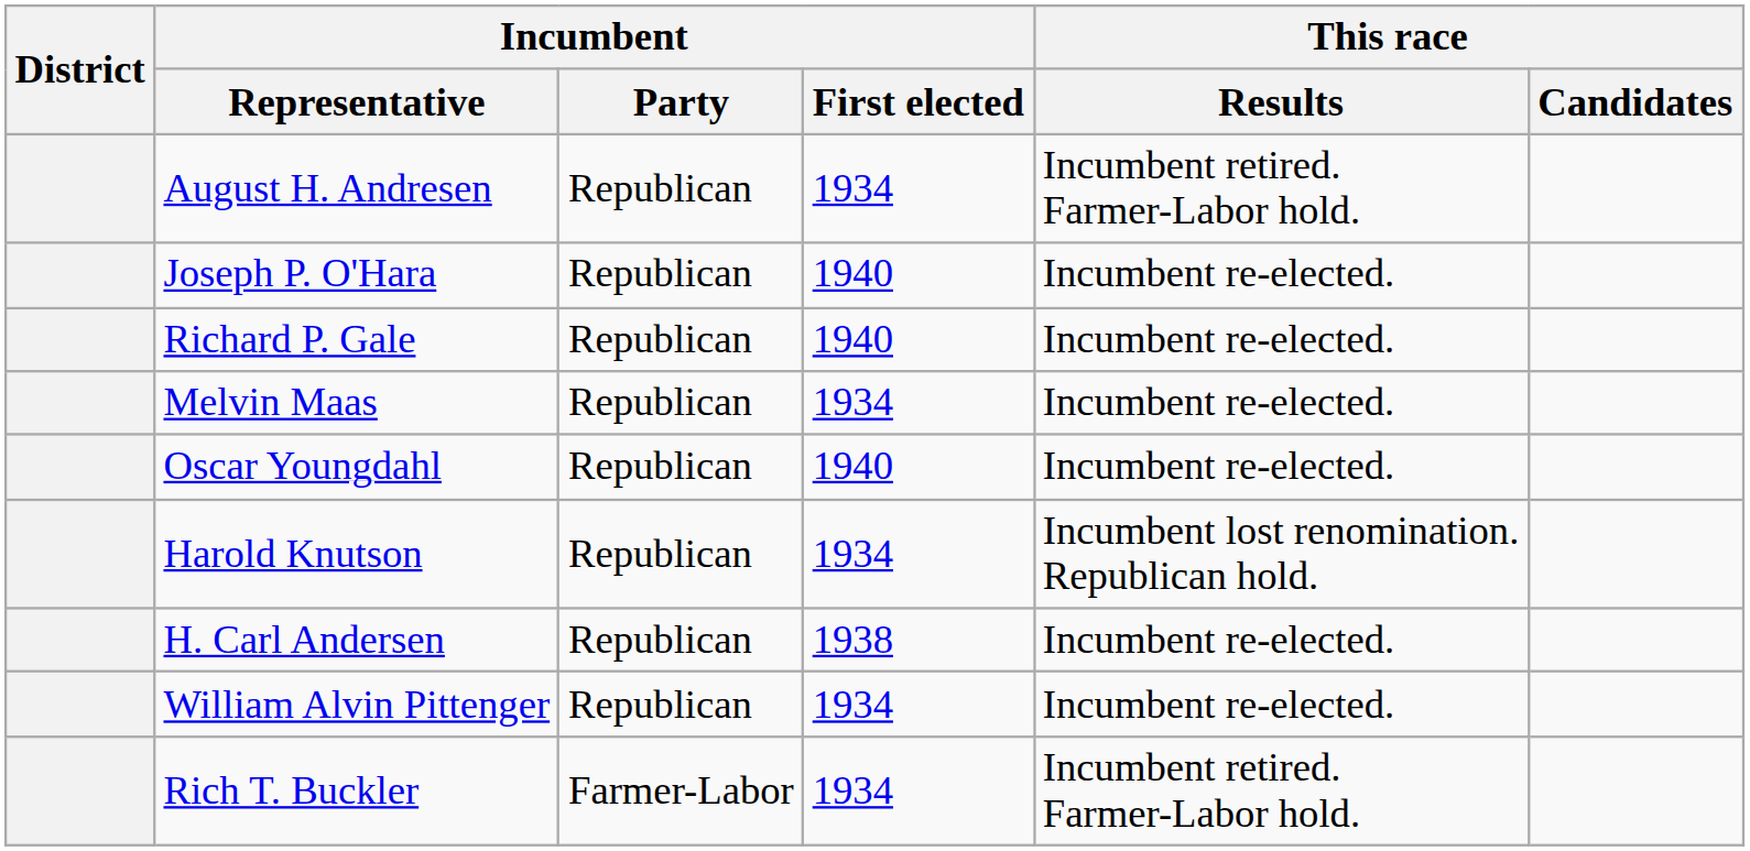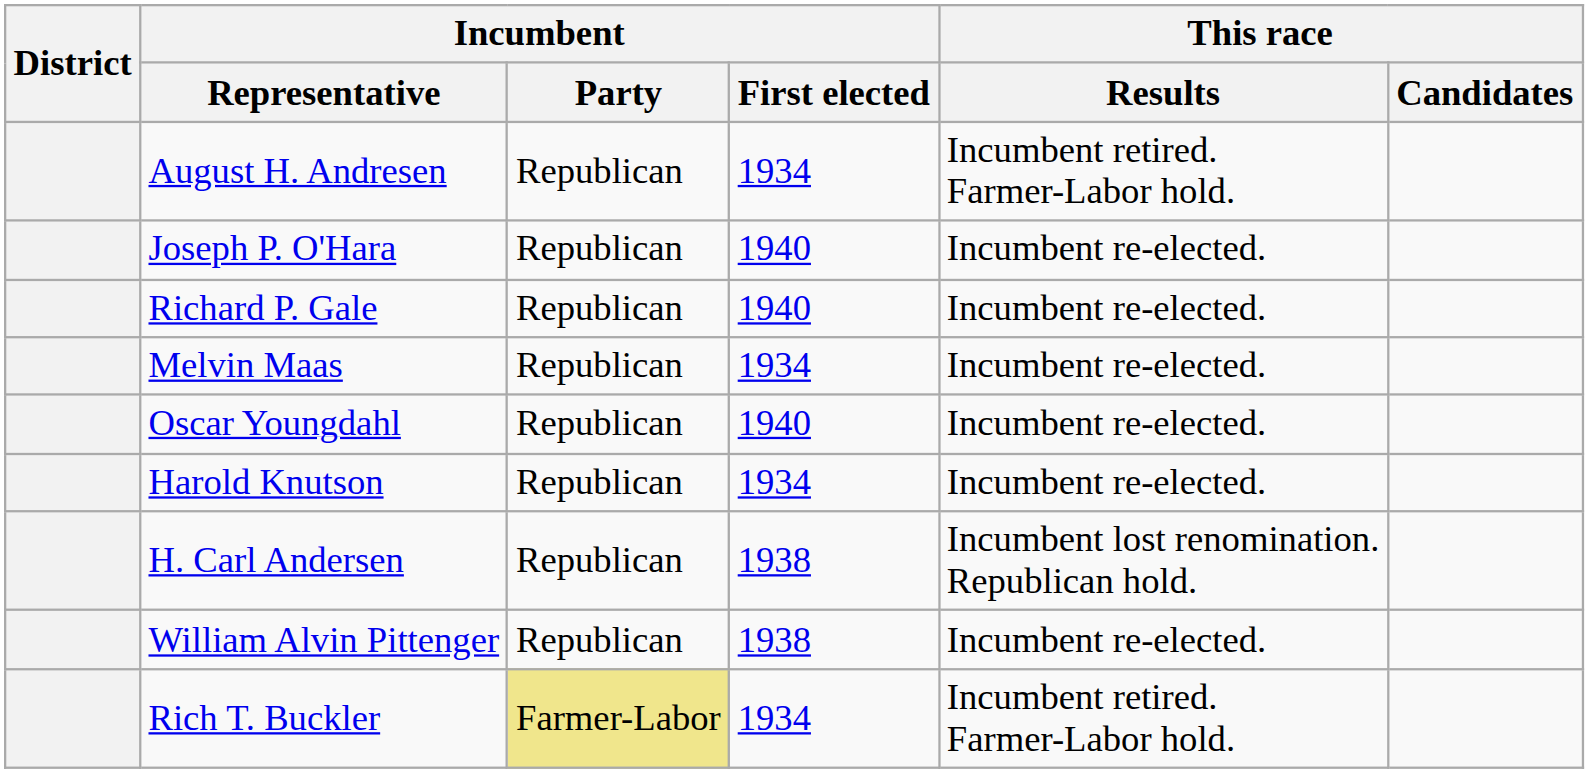Harold Knutson | This race / Results: Incumbent lost renomination. Republican hold. -> Incumbent re-elected.
H. Carl Andersen | This race / Results: Incumbent re-elected. -> Incumbent lost renomination. Republican hold.
William Alvin Pittenger | Incumbent / First elected: 1934 -> 1938
Rich T. Buckler | Incumbent / Party: no background -> khaki background
